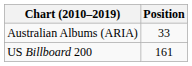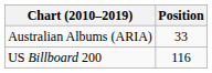US Billboard 200 | Position: 161 -> 116
